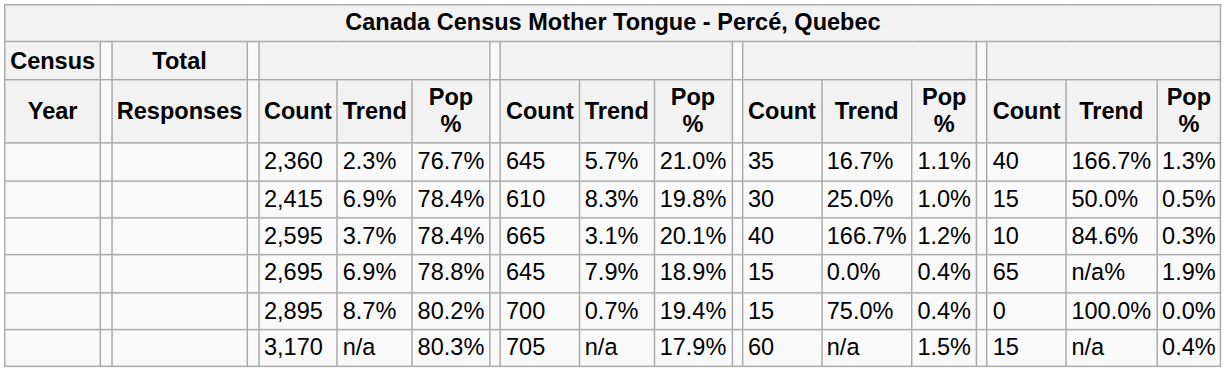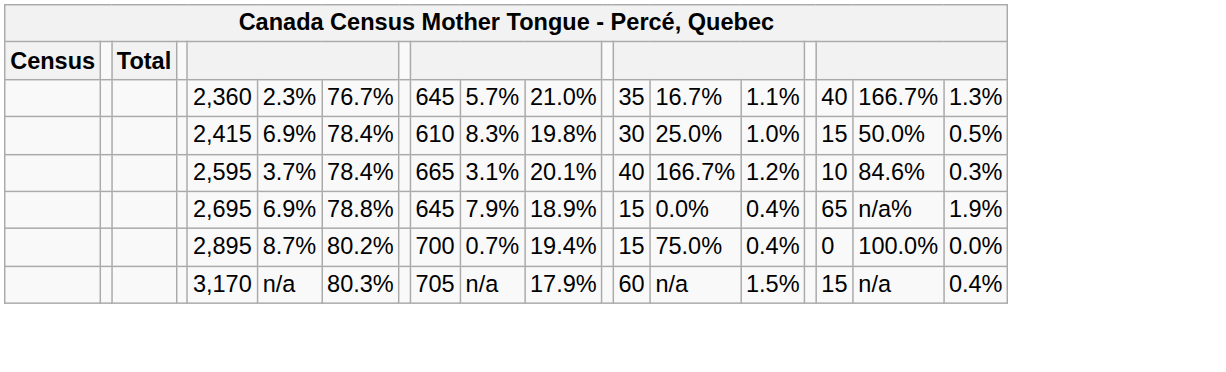- row: Year | Responses | Count | Trend | Pop % | Count | Trend | Pop % | Count | Trend | Pop % | Count | Trend | Pop %
